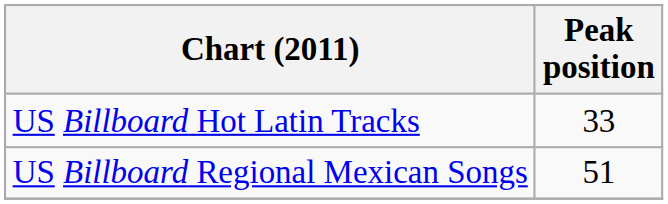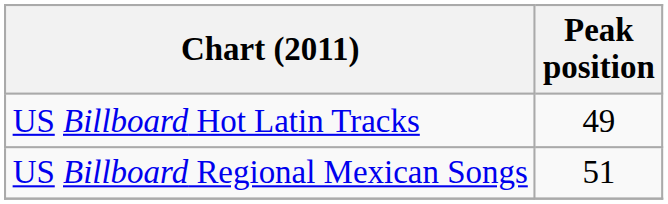US Billboard Hot Latin Tracks | Peak position: 33 -> 49
